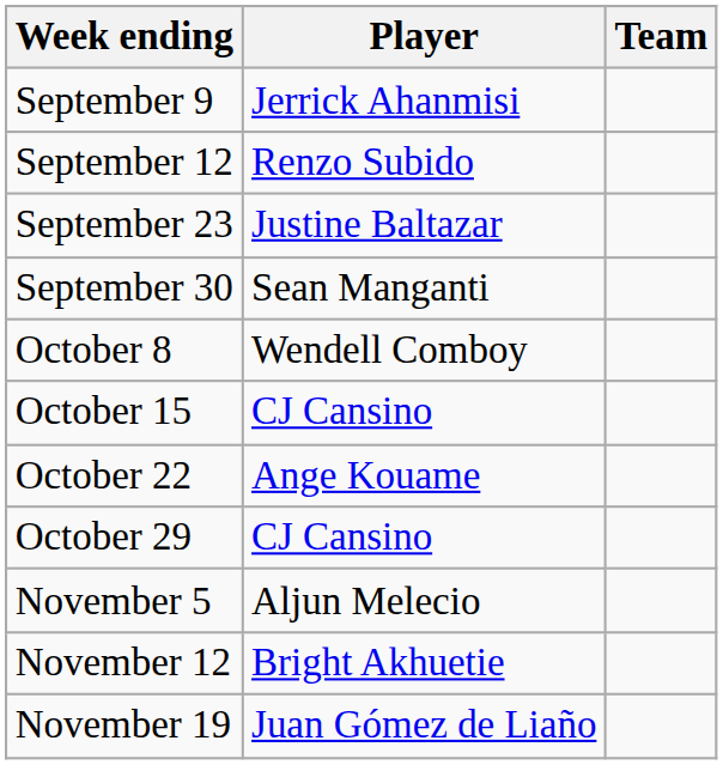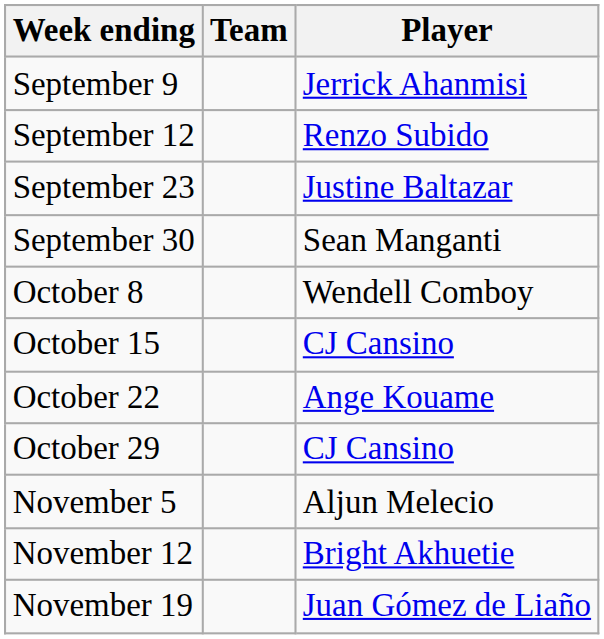columns swapped: Player <-> Team
